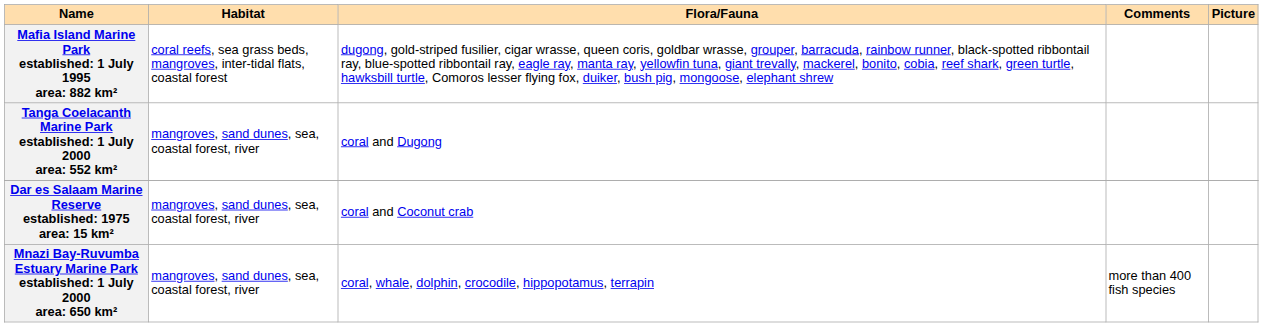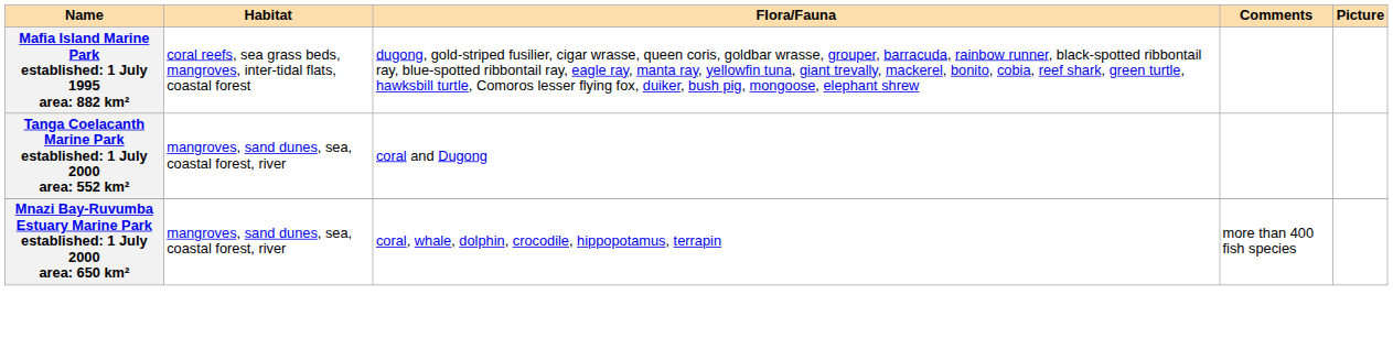- row: Dar es Salaam Marine Reserve established: 1975 area: 15 km² | mangroves, sand dunes, sea, coastal forest, river | coral and Coconut crab
